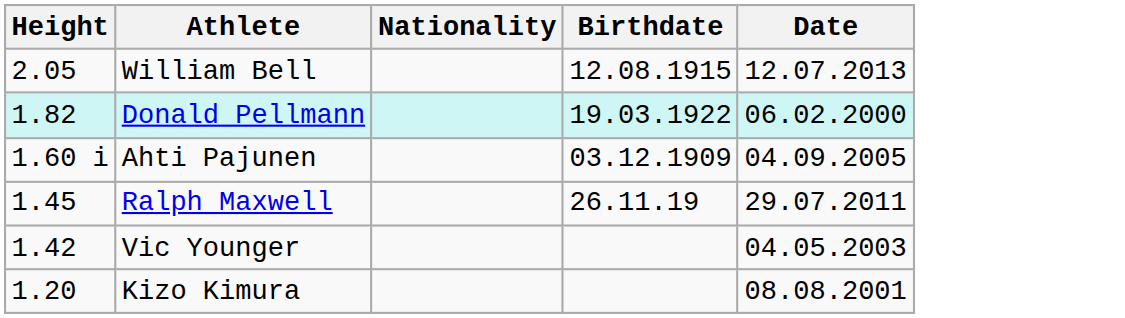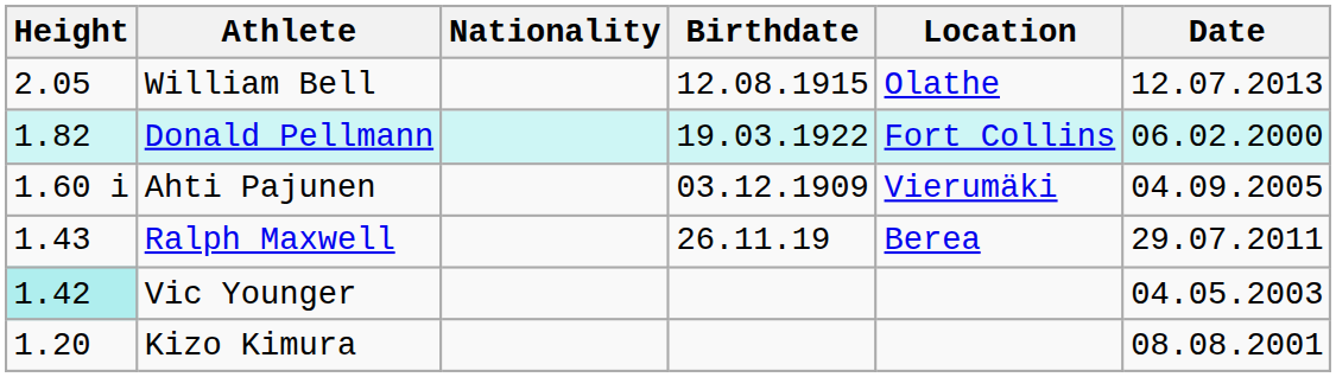+ column: Location | Olathe | Fort Collins | Vierumäki | Berea
Ralph Maxwell | Height: 1.45 -> 1.43
Vic Younger | Height: no background -> paleturquoise background
